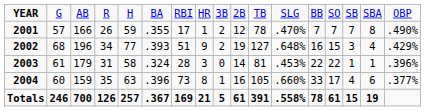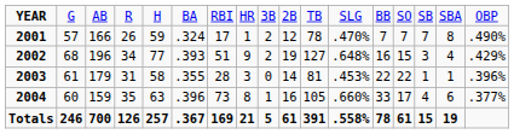2001 | column 6: .355 -> .324
2003 | column 6: .324 -> .355
